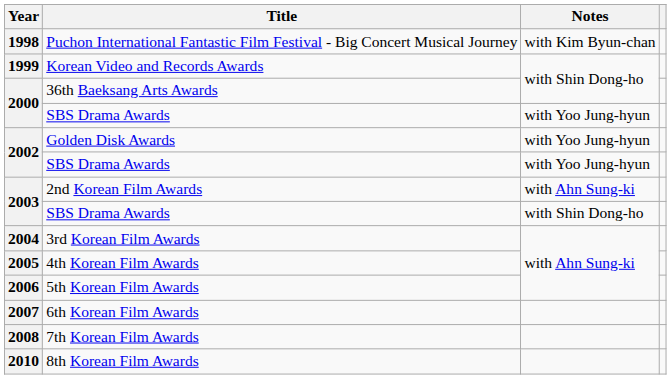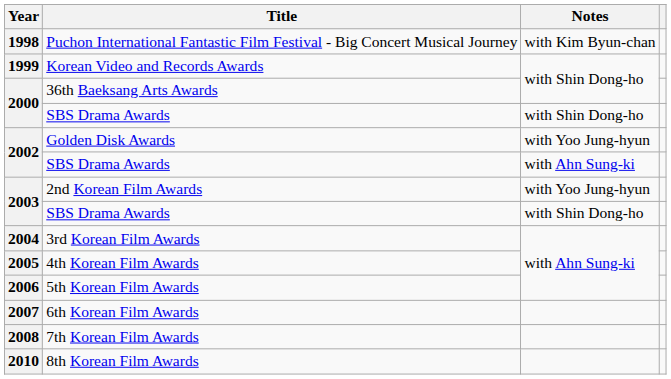2000 / SBS Drama Awards | Notes: with Yoo Jung-hyun -> with Shin Dong-ho
2002 / SBS Drama Awards | Notes: with Yoo Jung-hyun -> with Ahn Sung-ki
2nd Korean Film Awards | Notes: with Ahn Sung-ki -> with Yoo Jung-hyun
